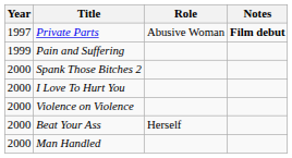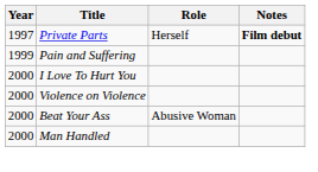Private Parts | Role: Abusive Woman -> Herself
- row: 2000 | Spank Those Bitches 2
Beat Your Ass | Role: Herself -> Abusive Woman
